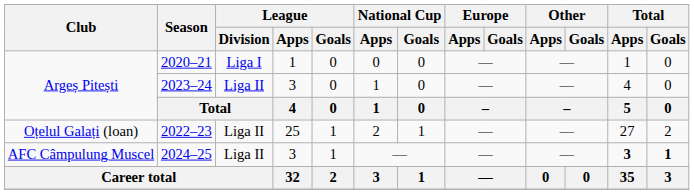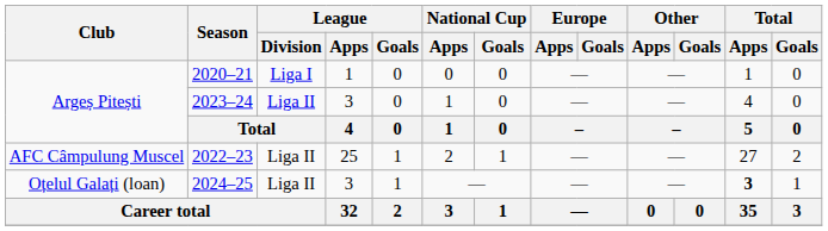2022–23 | Club: Oțelul Galați (loan) -> AFC Câmpulung Muscel
2024–25 | Club: AFC Câmpulung Muscel -> Oțelul Galați (loan)
2024–25 | Total / Goals: bold -> normal
